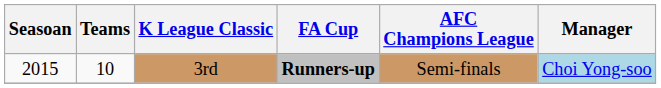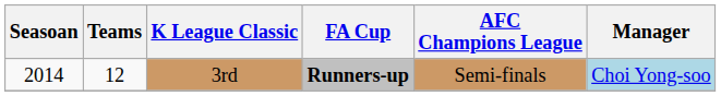3rd | Seasoan: 2015 -> 2014
3rd | Teams: 10 -> 12
